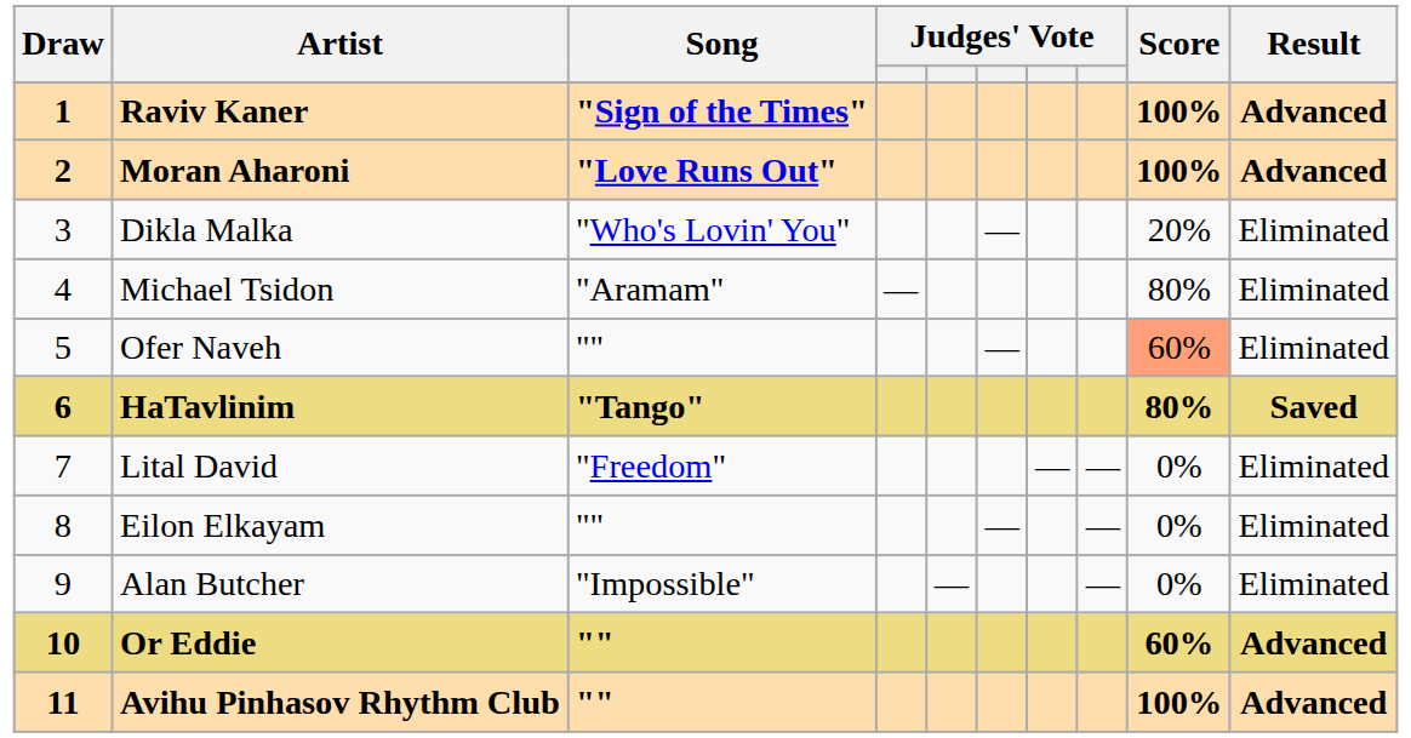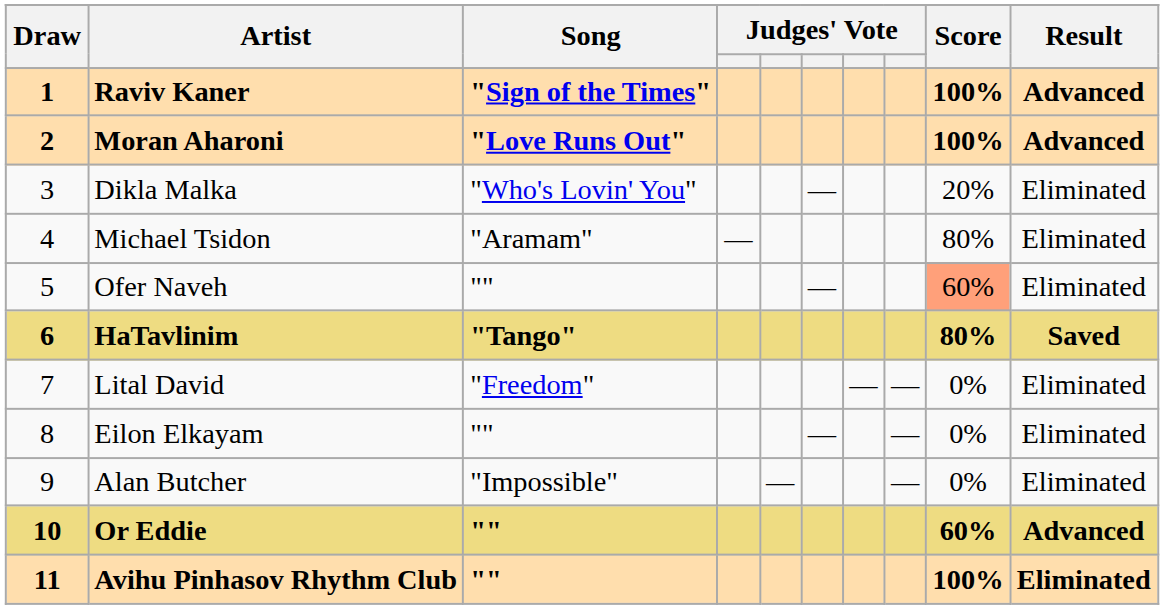Avihu Pinhasov Rhythm Club | Result: Advanced -> Eliminated
